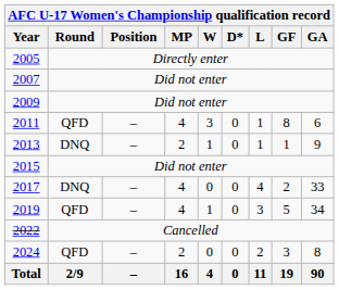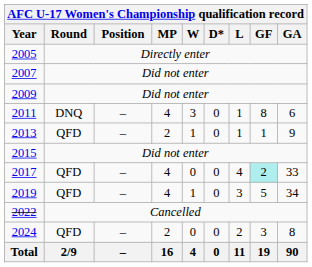2011 | Round: QFD -> DNQ
2013 | Round: DNQ -> QFD
2017 | Round: DNQ -> QFD
2017 | GF: no background -> paleturquoise background
